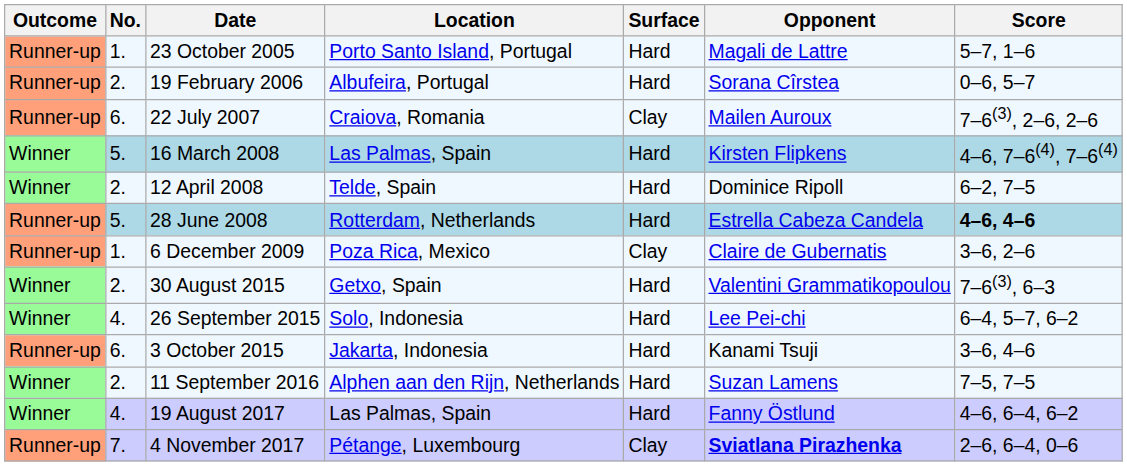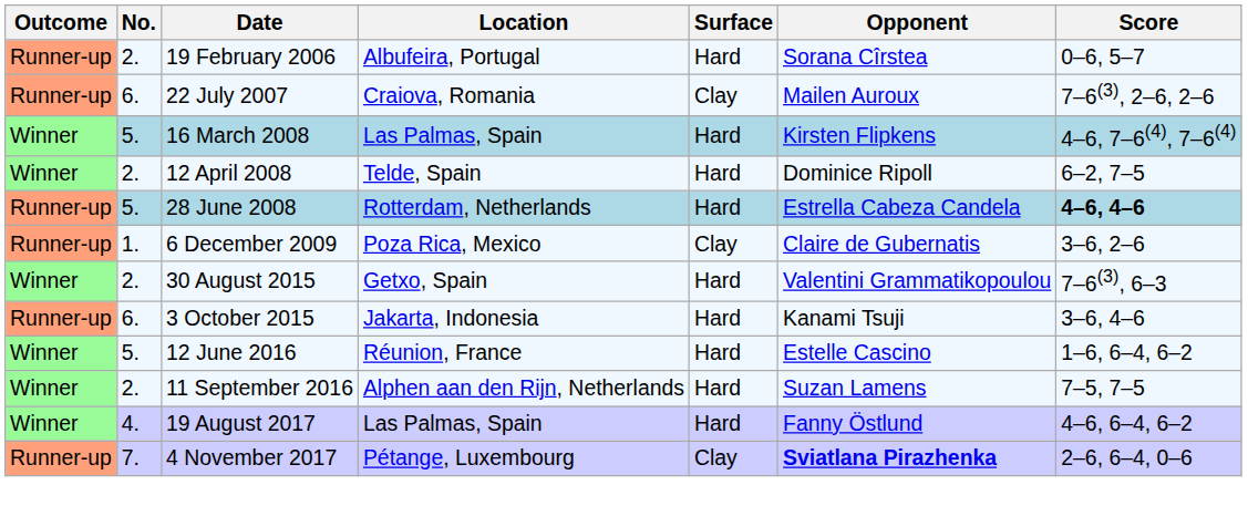- row: Runner-up | 1. | 23 October 2005 | Porto Santo Island, Portugal | Hard | Magali de Lattre | 5–7, 1–6
- row: Winner | 4. | 26 September 2015 | Solo, Indonesia | Hard | Lee Pei-chi | 6–4, 5–7, 6–2
+ row: Winner | 5. | 12 June 2016 | Réunion, France | Hard | Estelle Cascino | 1–6, 6–4, 6–2
